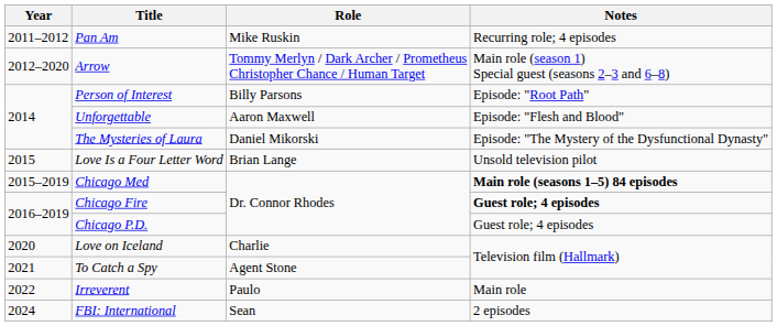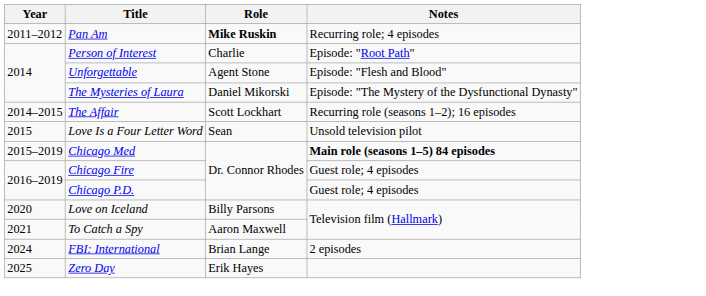Pan Am | Role: normal -> bold
- row: 2012–2020 | Arrow | Tommy Merlyn / Dark Archer / Prometheus Christopher Chance / Human Target | Main role (season 1) Special guest (seasons 2–3 and 6–8)
Person of Interest | Role: Billy Parsons -> Charlie
Unforgettable | Role: Aaron Maxwell -> Agent Stone
+ row: 2014–2015 | The Affair | Scott Lockhart | Recurring role (seasons 1–2); 16 episodes
Love Is a Four Letter Word | Role: Brian Lange -> Sean
Chicago Fire | Notes: bold -> normal
Love on Iceland | Role: Charlie -> Billy Parsons
To Catch a Spy | Role: Agent Stone -> Aaron Maxwell
- row: 2022 | Irreverent | Paulo | Main role
FBI: International | Role: Sean -> Brian Lange
+ row: 2025 | Zero Day | Erik Hayes
